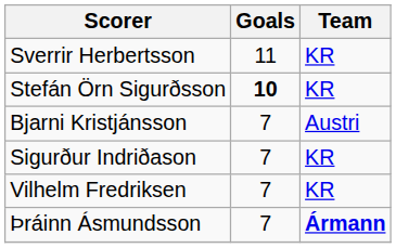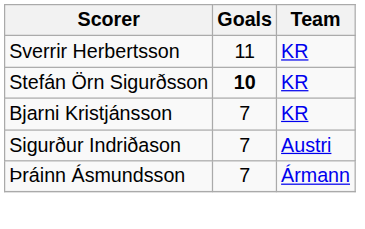Bjarni Kristjánsson | Team: Austri -> KR
Sigurður Indriðason | Team: KR -> Austri
- row: Vilhelm Fredriksen | 7 | KR
Þráinn Ásmundsson | Team: bold -> normal
